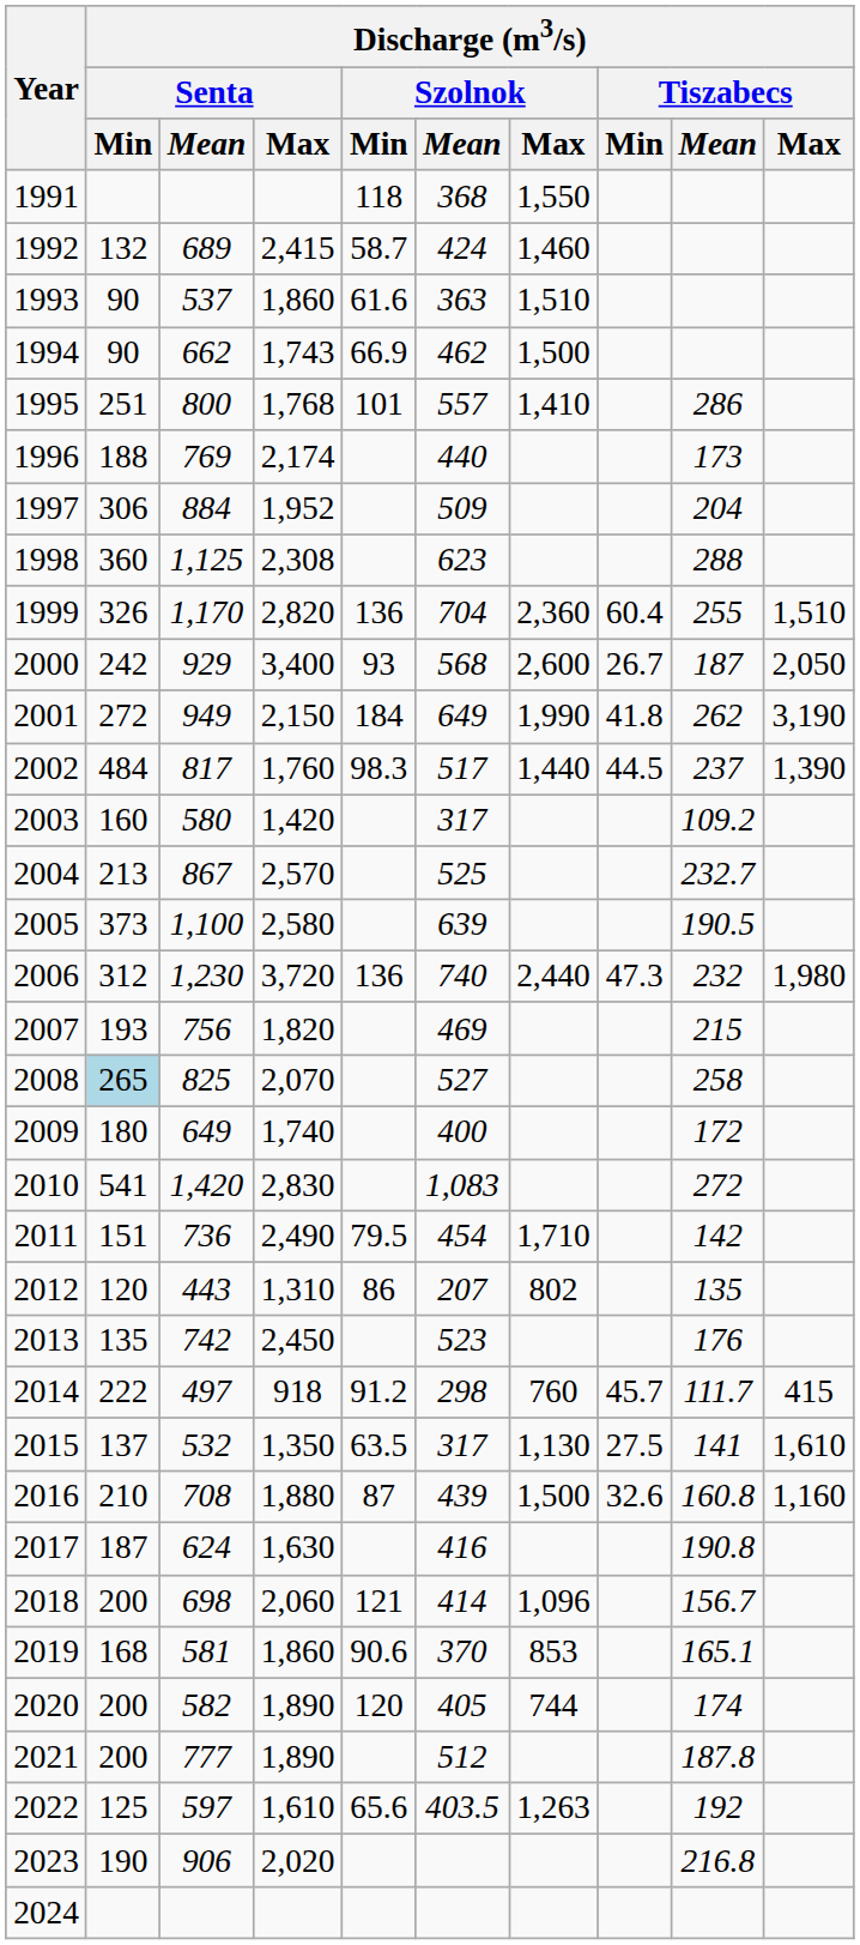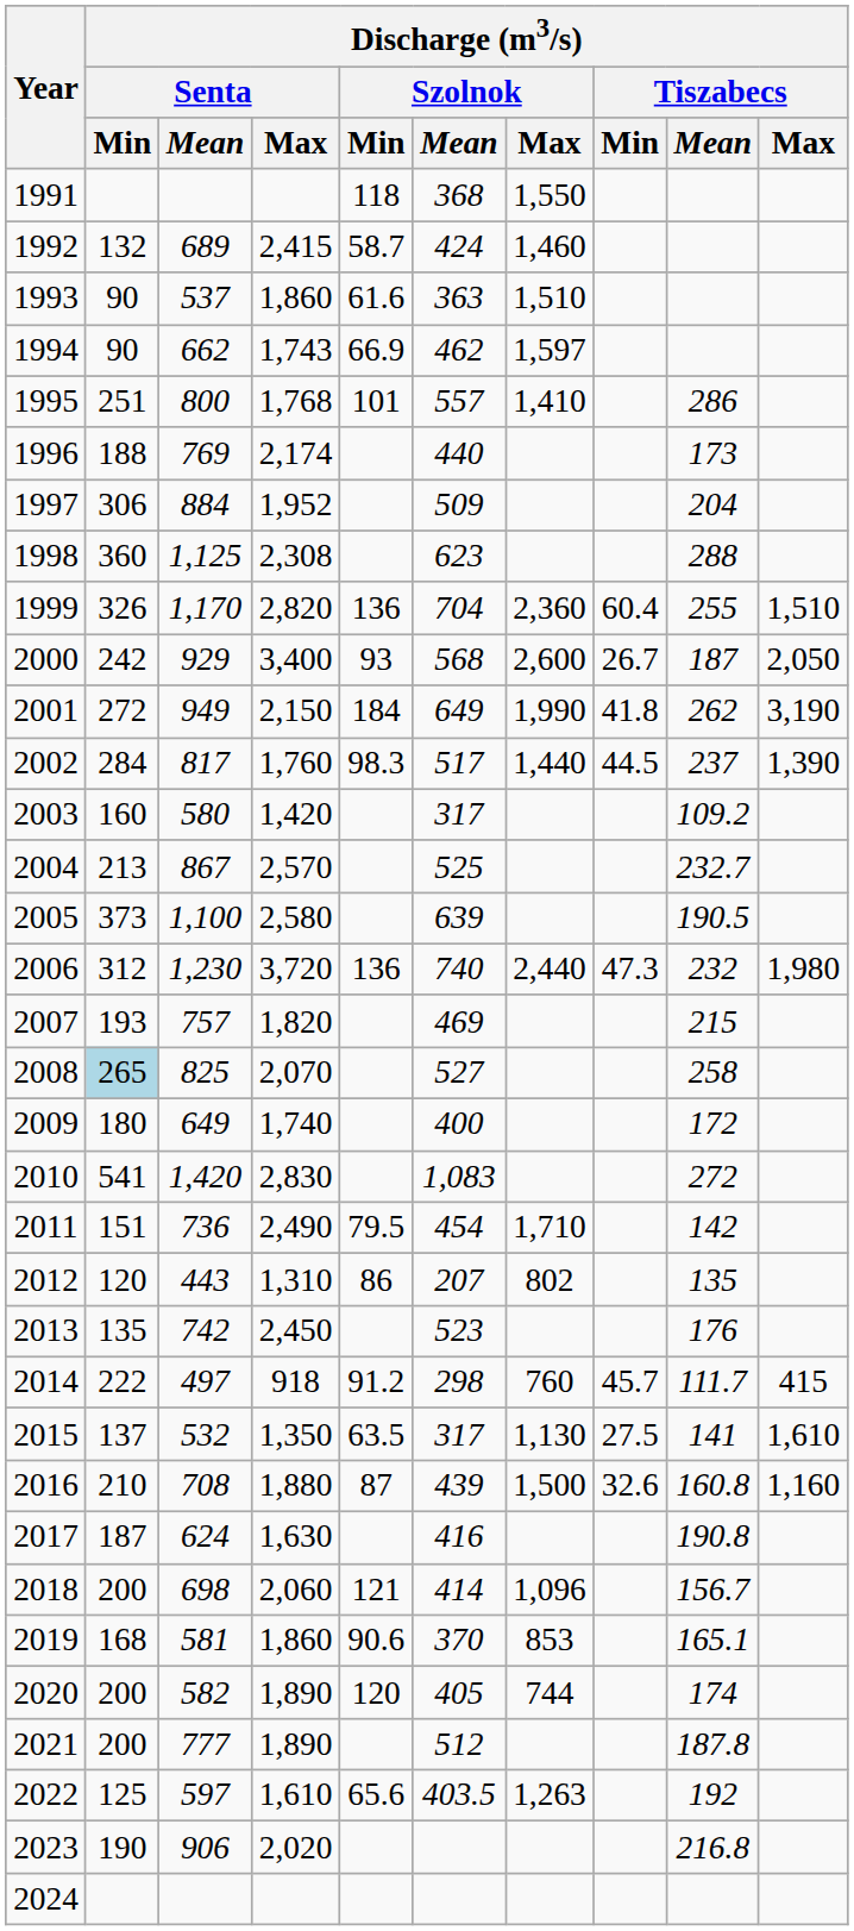1994 | Discharge (m3/s) / Szolnok / Max: 1,500 -> 1,597
2002 | Discharge (m3/s) / Senta / Min: 484 -> 284
2007 | Discharge (m3/s) / Senta / Mean: 756 -> 757
